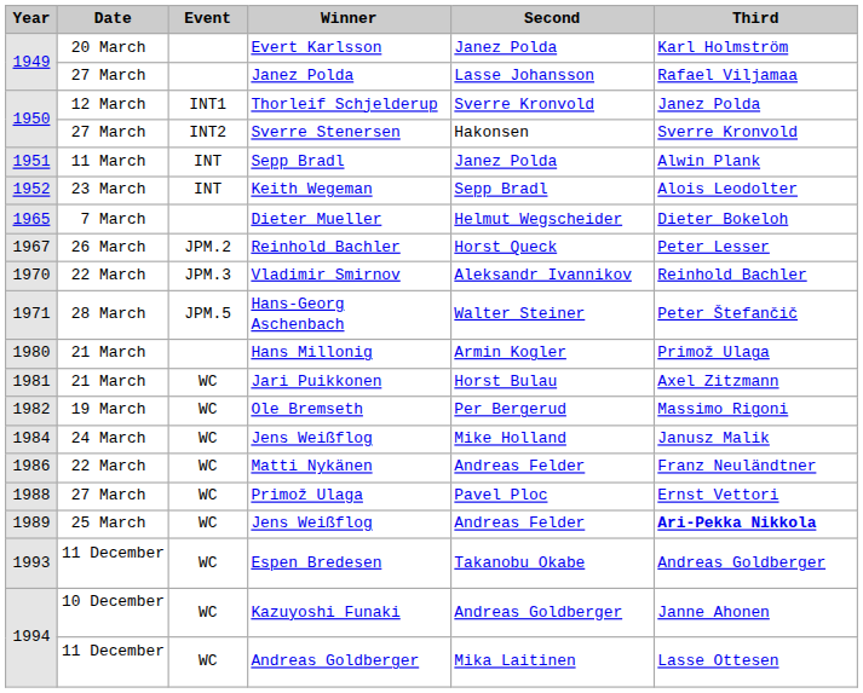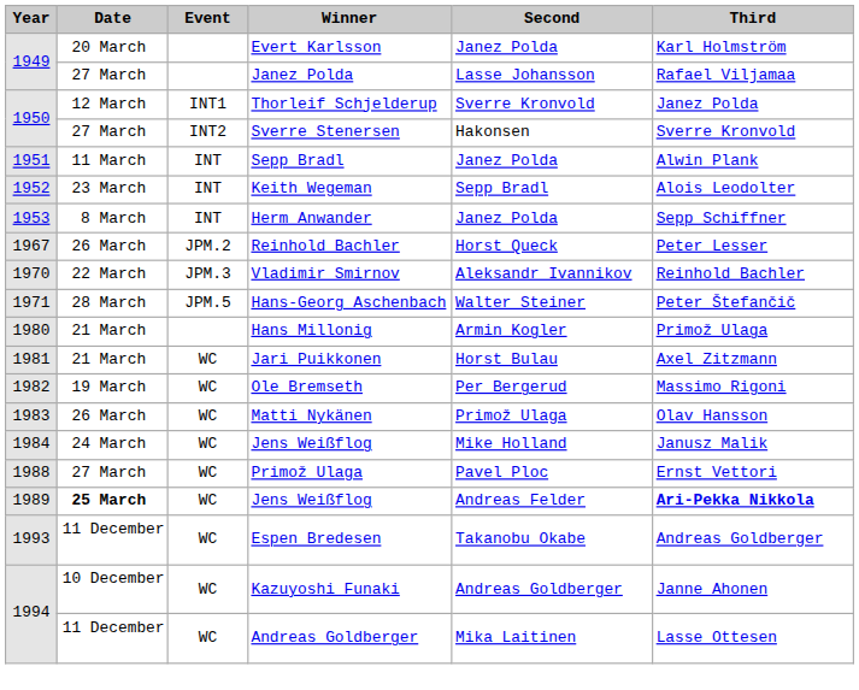+ row: 1953 | 8 March | INT | Herm Anwander | Janez Polda | Sepp Schiffner
- row: 1965 | 7 March | Dieter Mueller | Helmut Wegscheider | Dieter Bokeloh
+ row: 1983 | 26 March | WC | Matti Nykänen | Primož Ulaga | Olav Hansson
- row: 1986 | 22 March | WC | Matti Nykänen | Andreas Felder | Franz Neuländtner
1989 / Jens Weißflog | Date: normal -> bold
